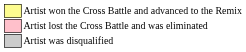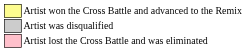rows swapped: Artist lost the Cross Battle and was eliminated <-> Artist was disqualified
